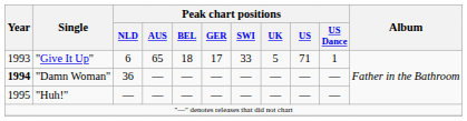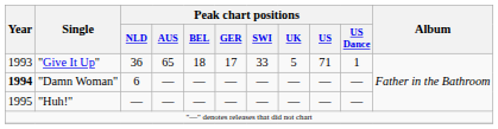"Give It Up" | Peak chart positions / NLD: 6 -> 36
"Damn Woman" | Peak chart positions / NLD: 36 -> 6
